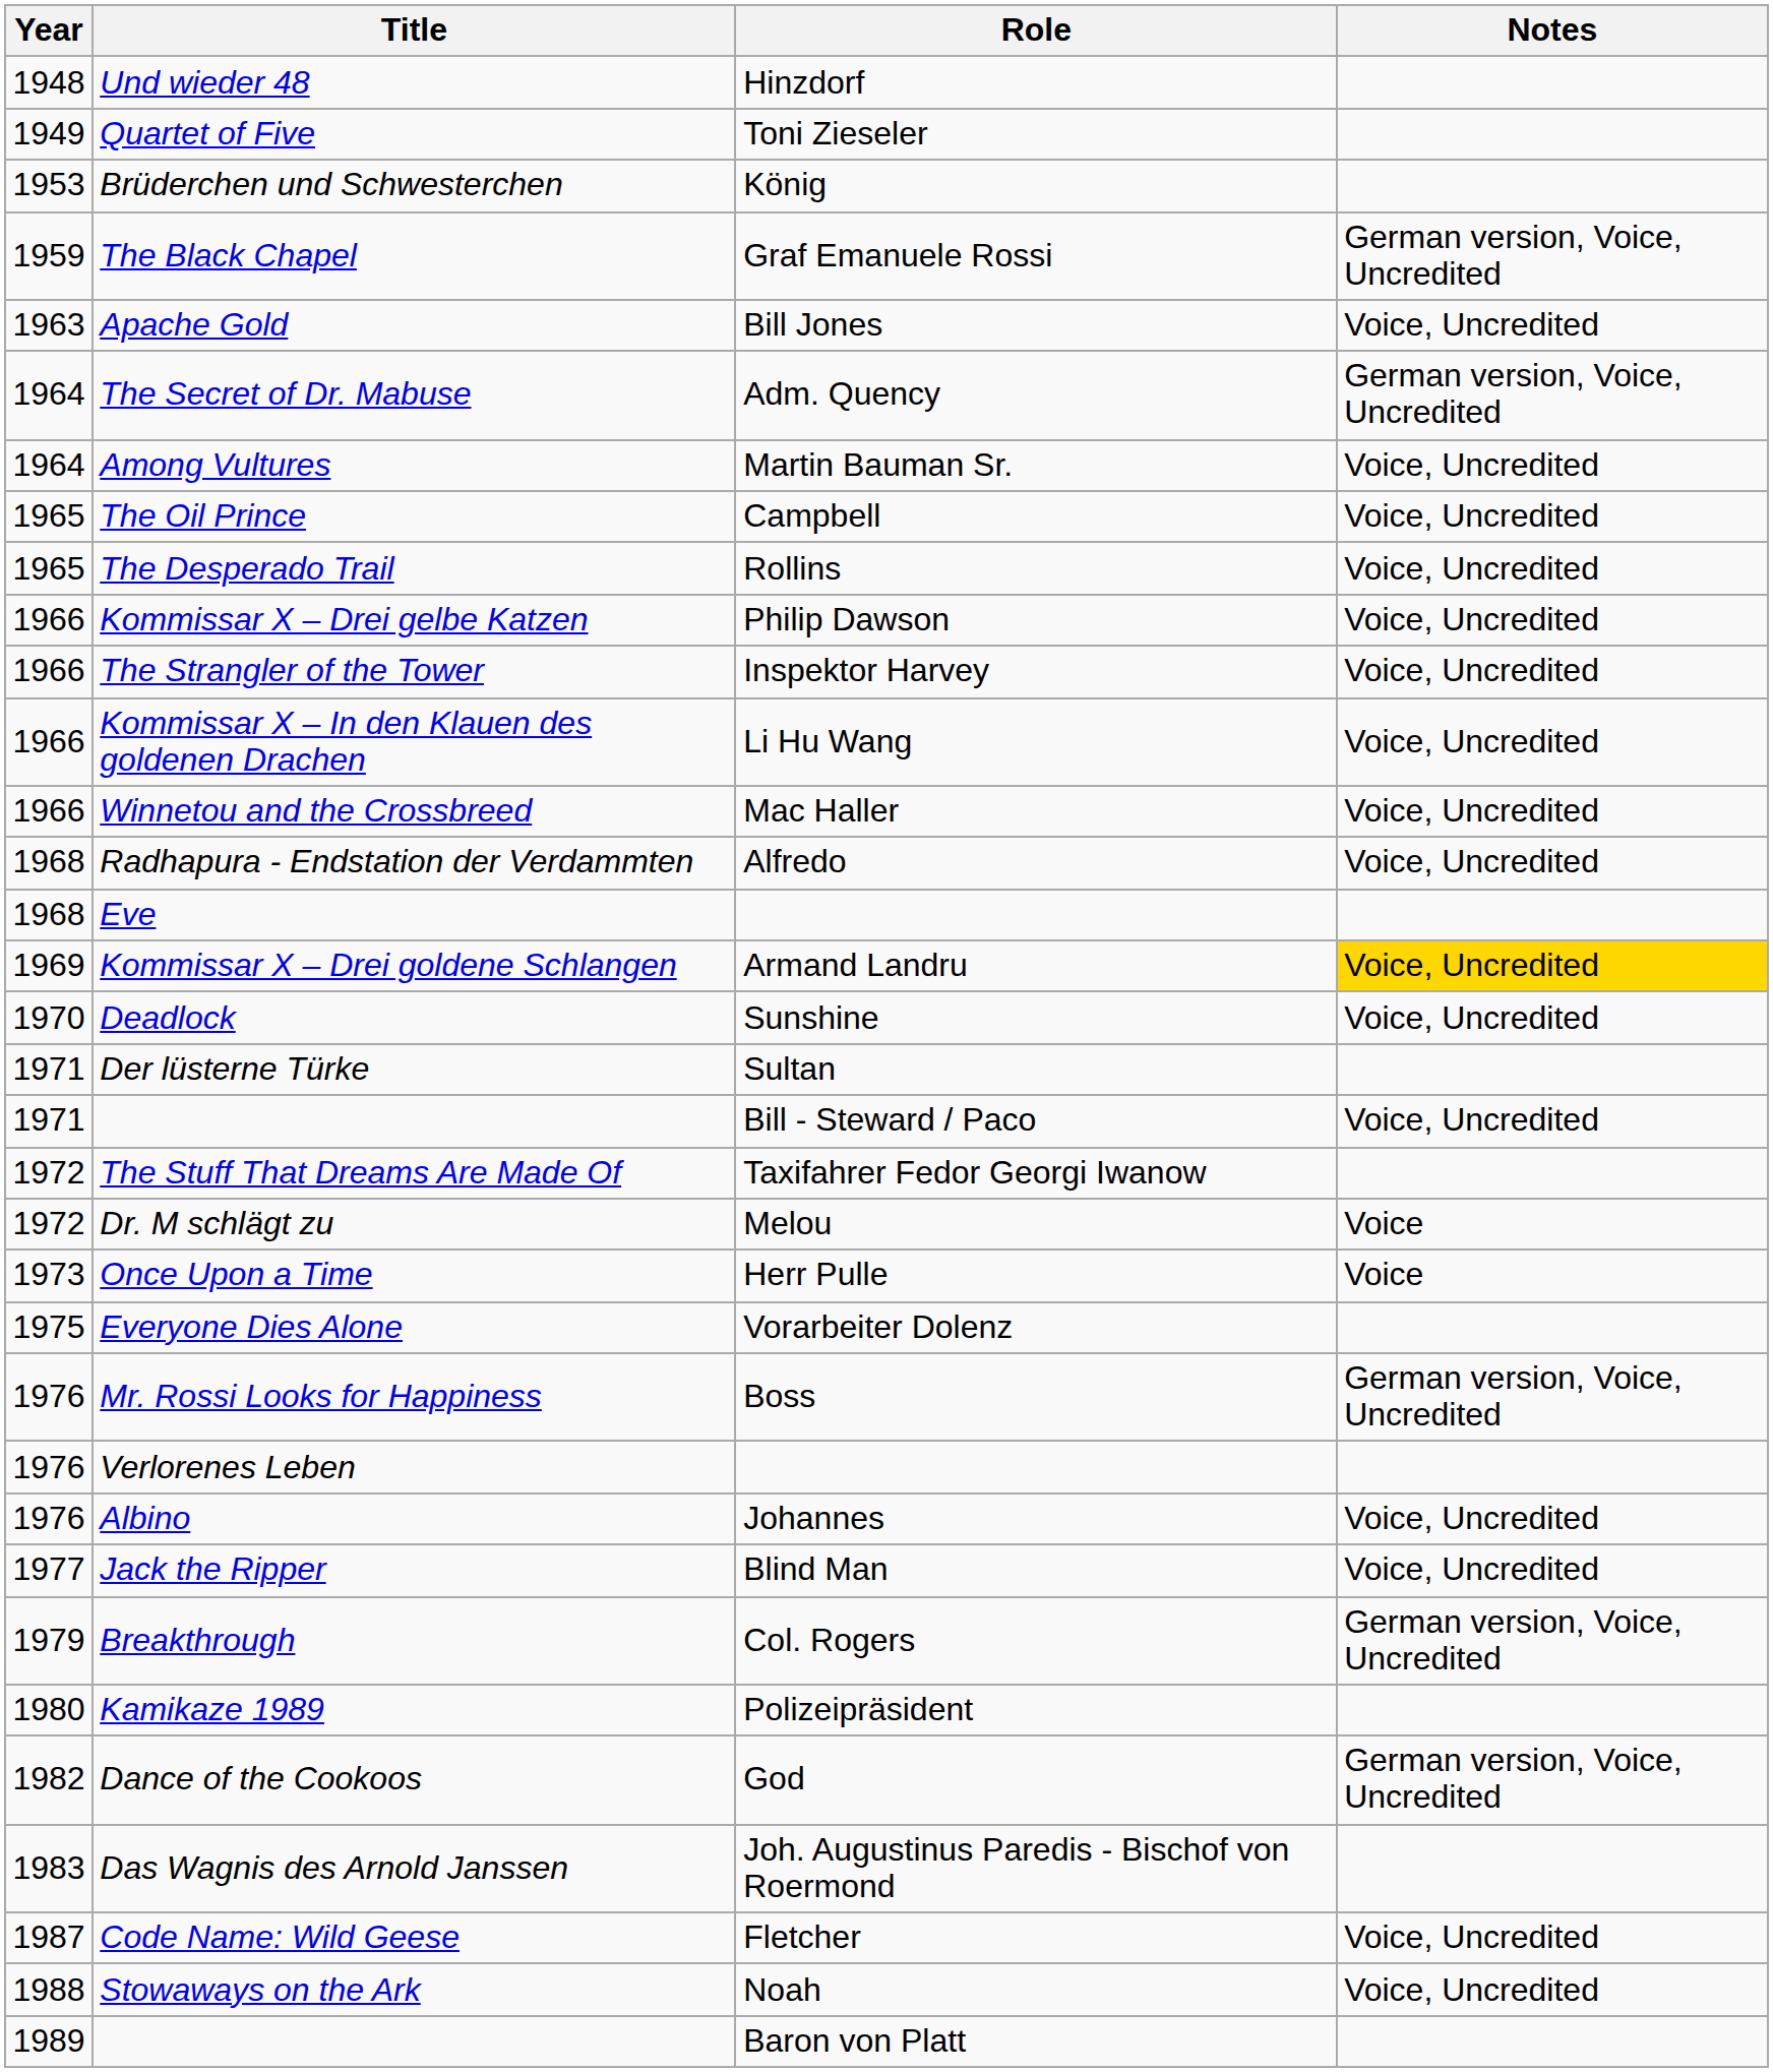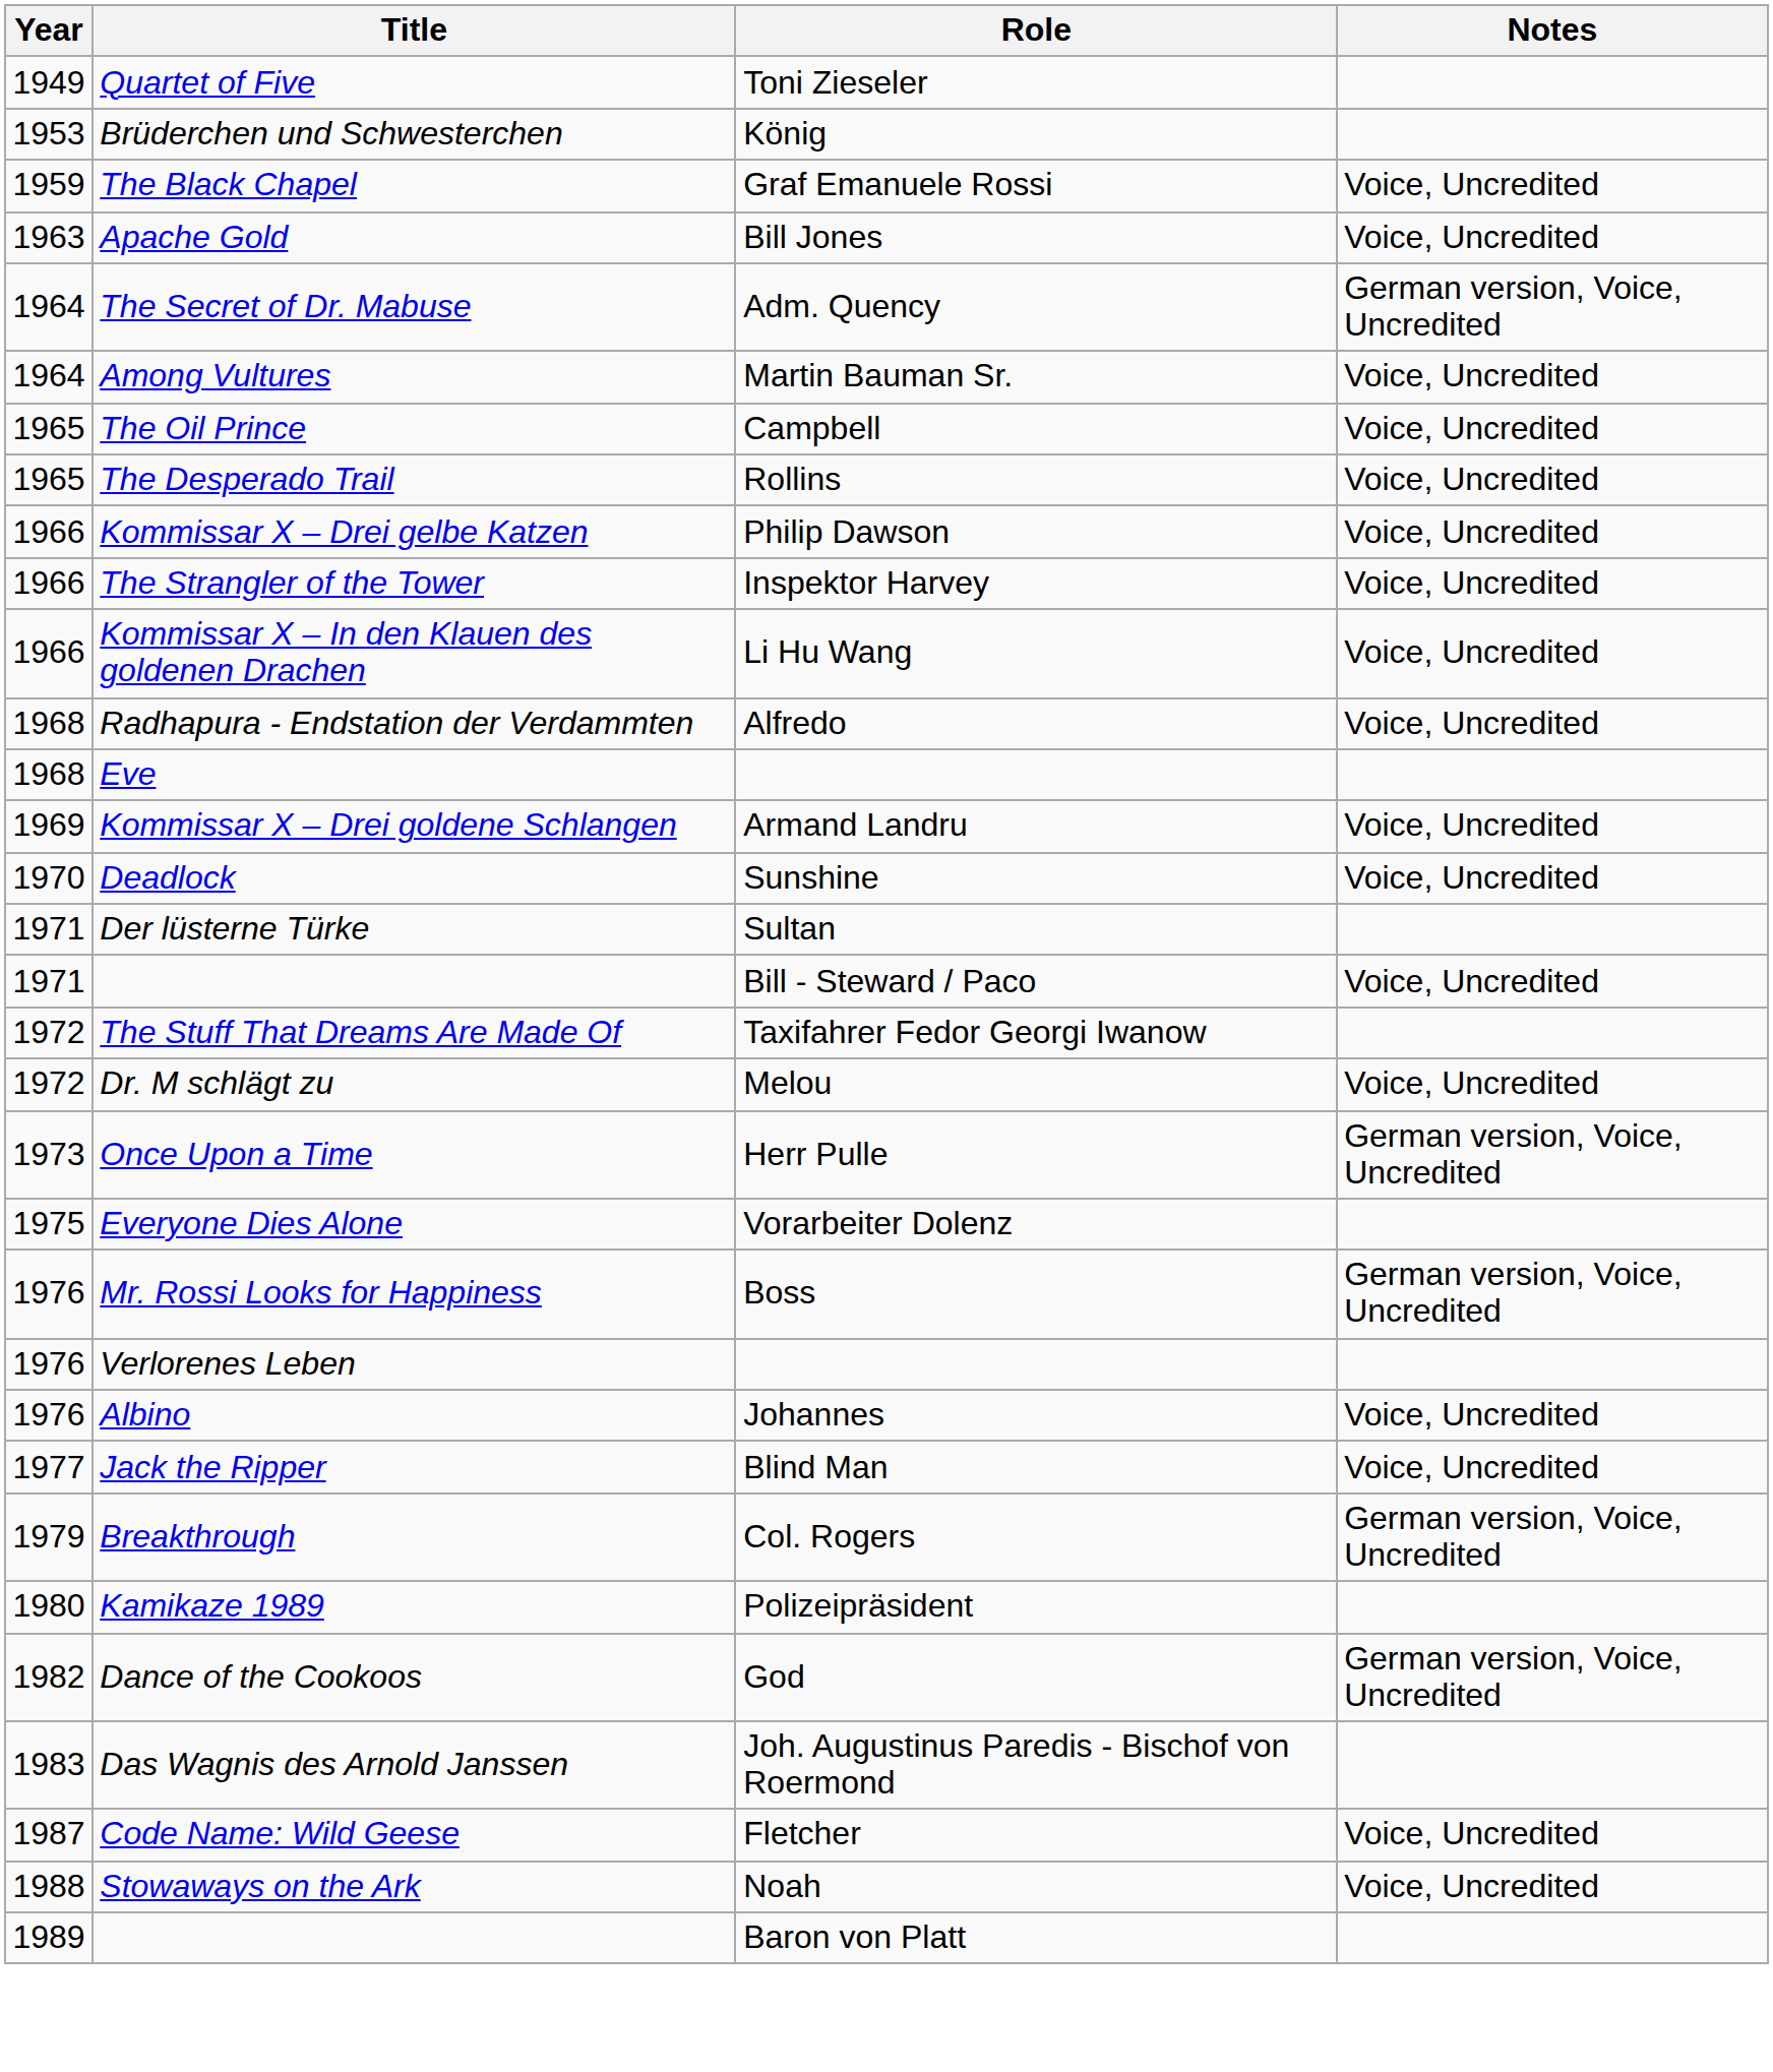- row: 1948 | Und wieder 48 | Hinzdorf
The Black Chapel | Notes: German version, Voice, Uncredited -> Voice, Uncredited
- row: 1966 | Winnetou and the Crossbreed | Mac Haller | Voice, Uncredited
Kommissar X – Drei goldene Schlangen | Notes: gold background -> no background
Dr. M schlägt zu | Notes: Voice -> Voice, Uncredited
Once Upon a Time | Notes: Voice -> German version, Voice, Uncredited
